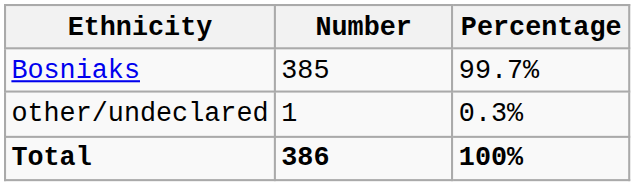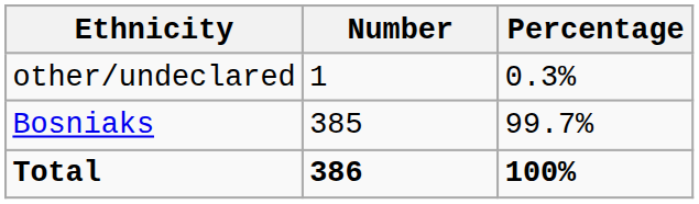rows swapped: Bosniaks <-> other/undeclared
